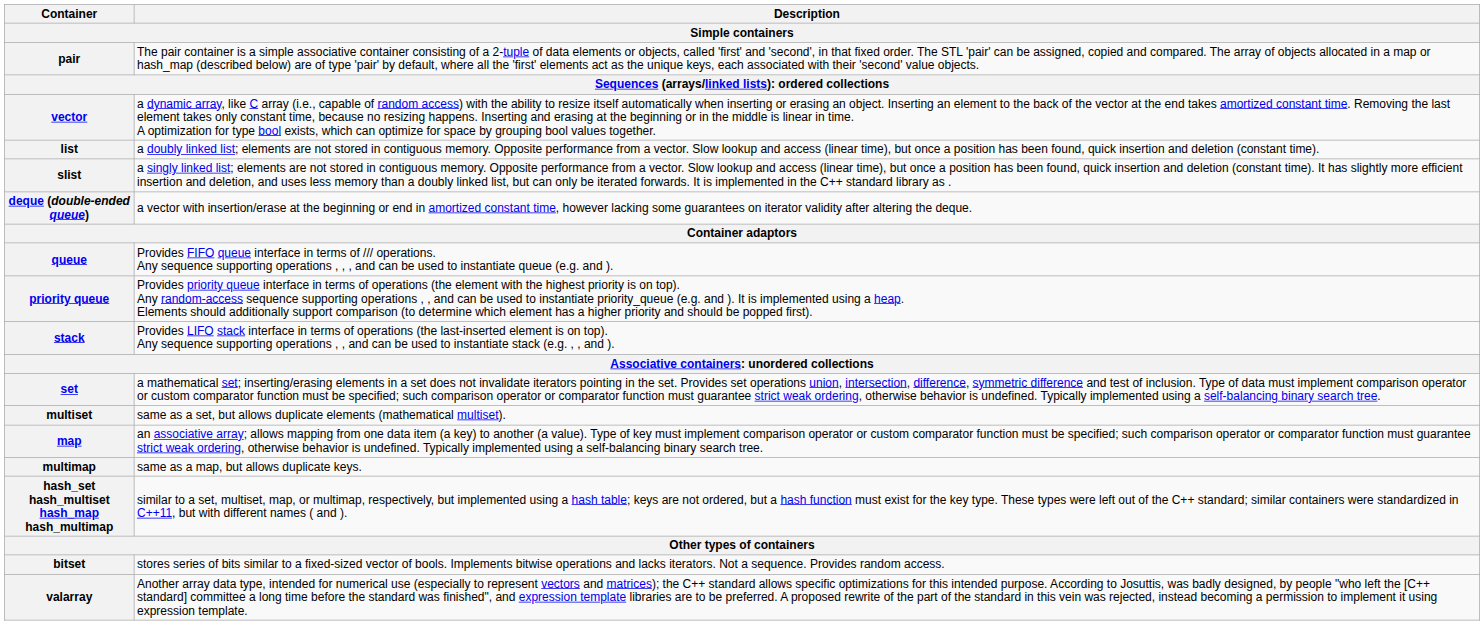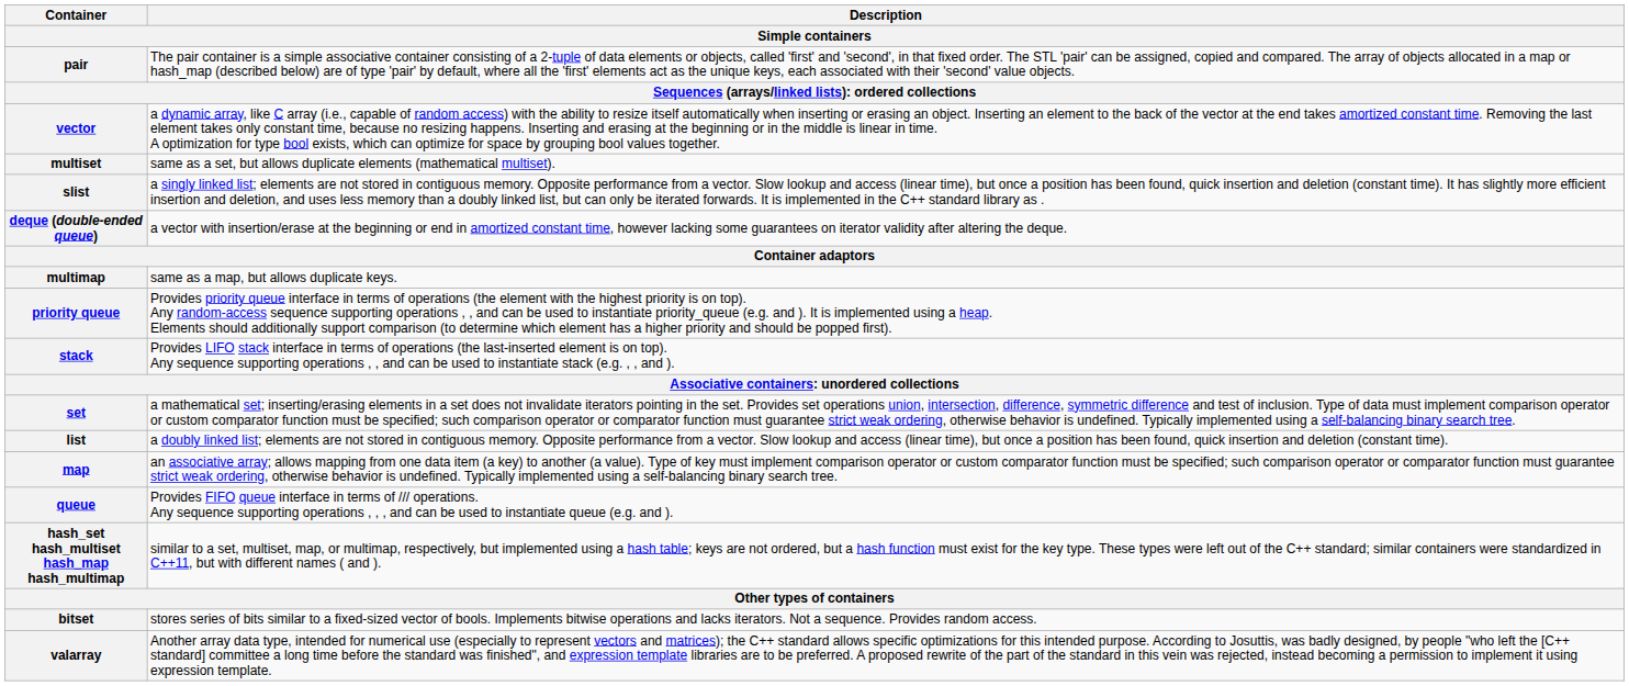rows swapped: list <-> multiset
rows swapped: queue <-> multimap
